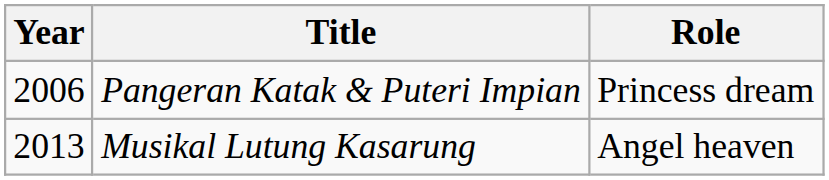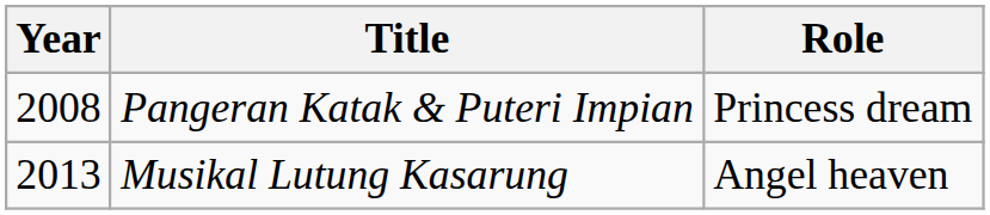Pangeran Katak & Puteri Impian | Year: 2006 -> 2008
